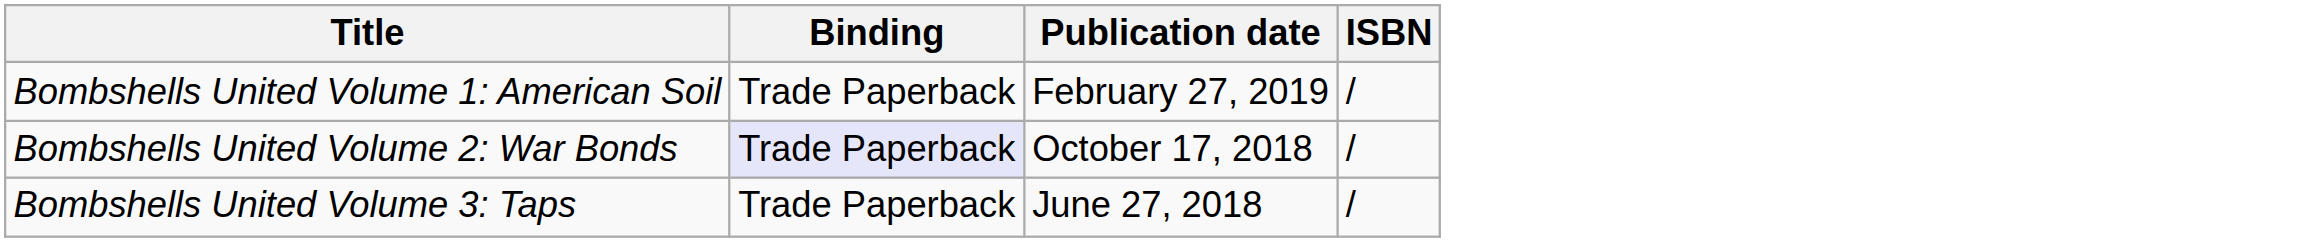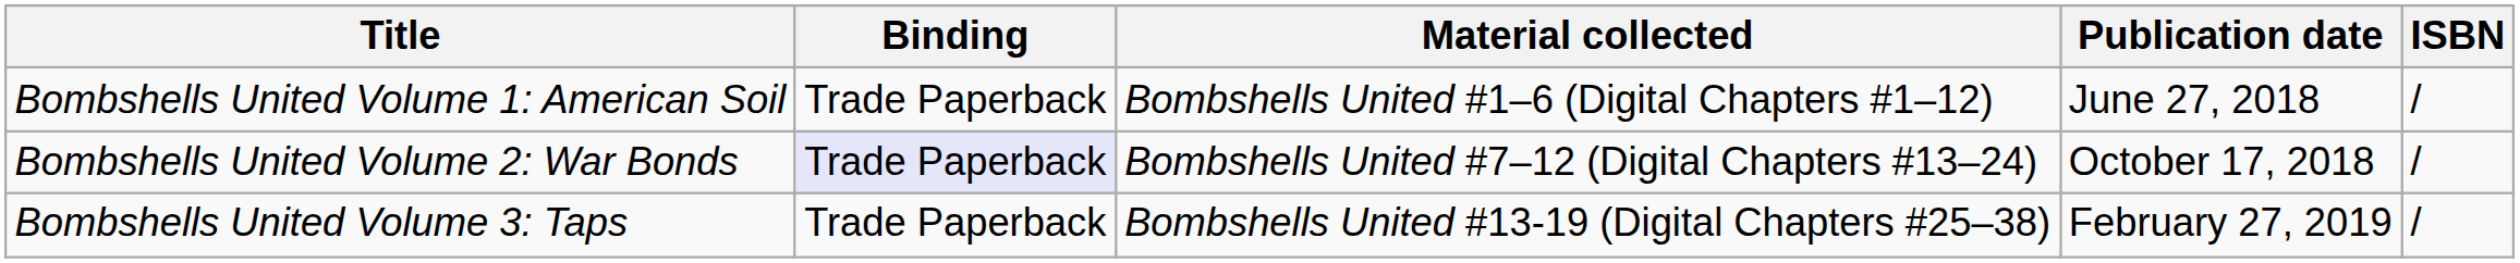+ column: Material collected | Bombshells United #1–6 (Digital Chapters #1–12) | Bombshells United #7–12 (Digital Chapters #13–24) | Bombshells United #13-19 (Digital Chapters #25–38)
Bombshells United Volume 1: American Soil | Publication date: February 27, 2019 -> June 27, 2018
Bombshells United Volume 3: Taps | Publication date: June 27, 2018 -> February 27, 2019
